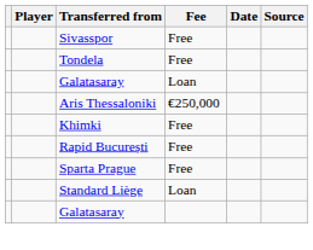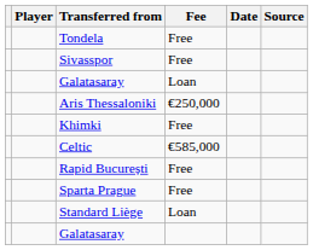rows swapped: Tondela <-> Sivasspor
+ row: Celtic | €585,000
